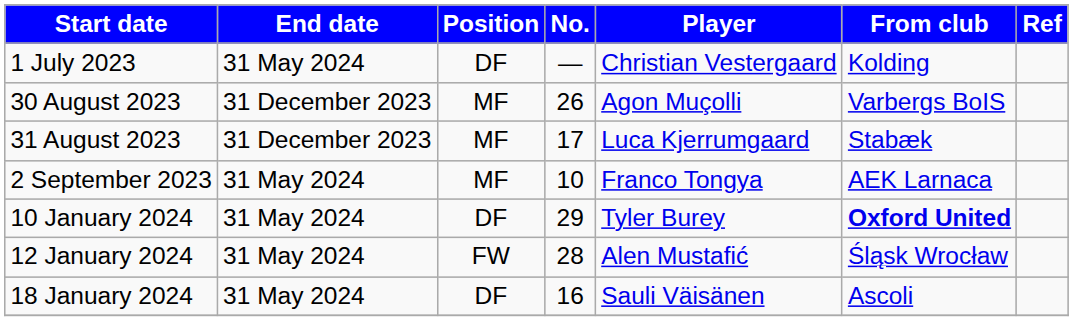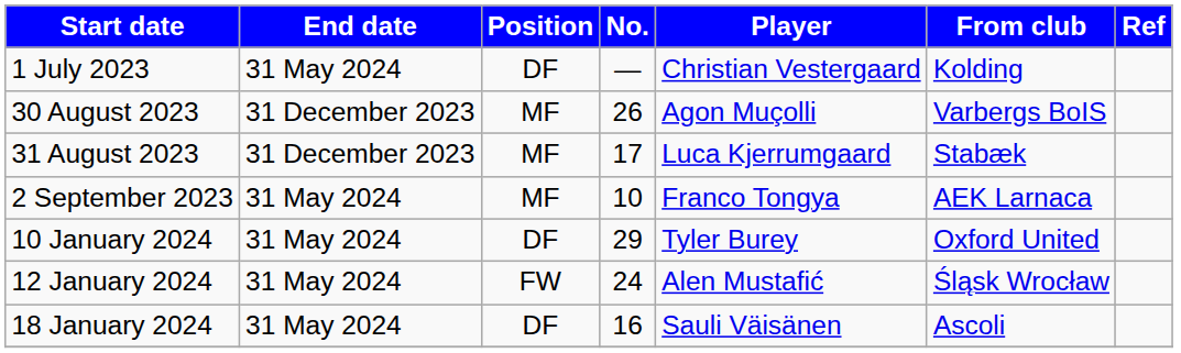10 January 2024 | From club: bold -> normal
12 January 2024 | No.: 28 -> 24
